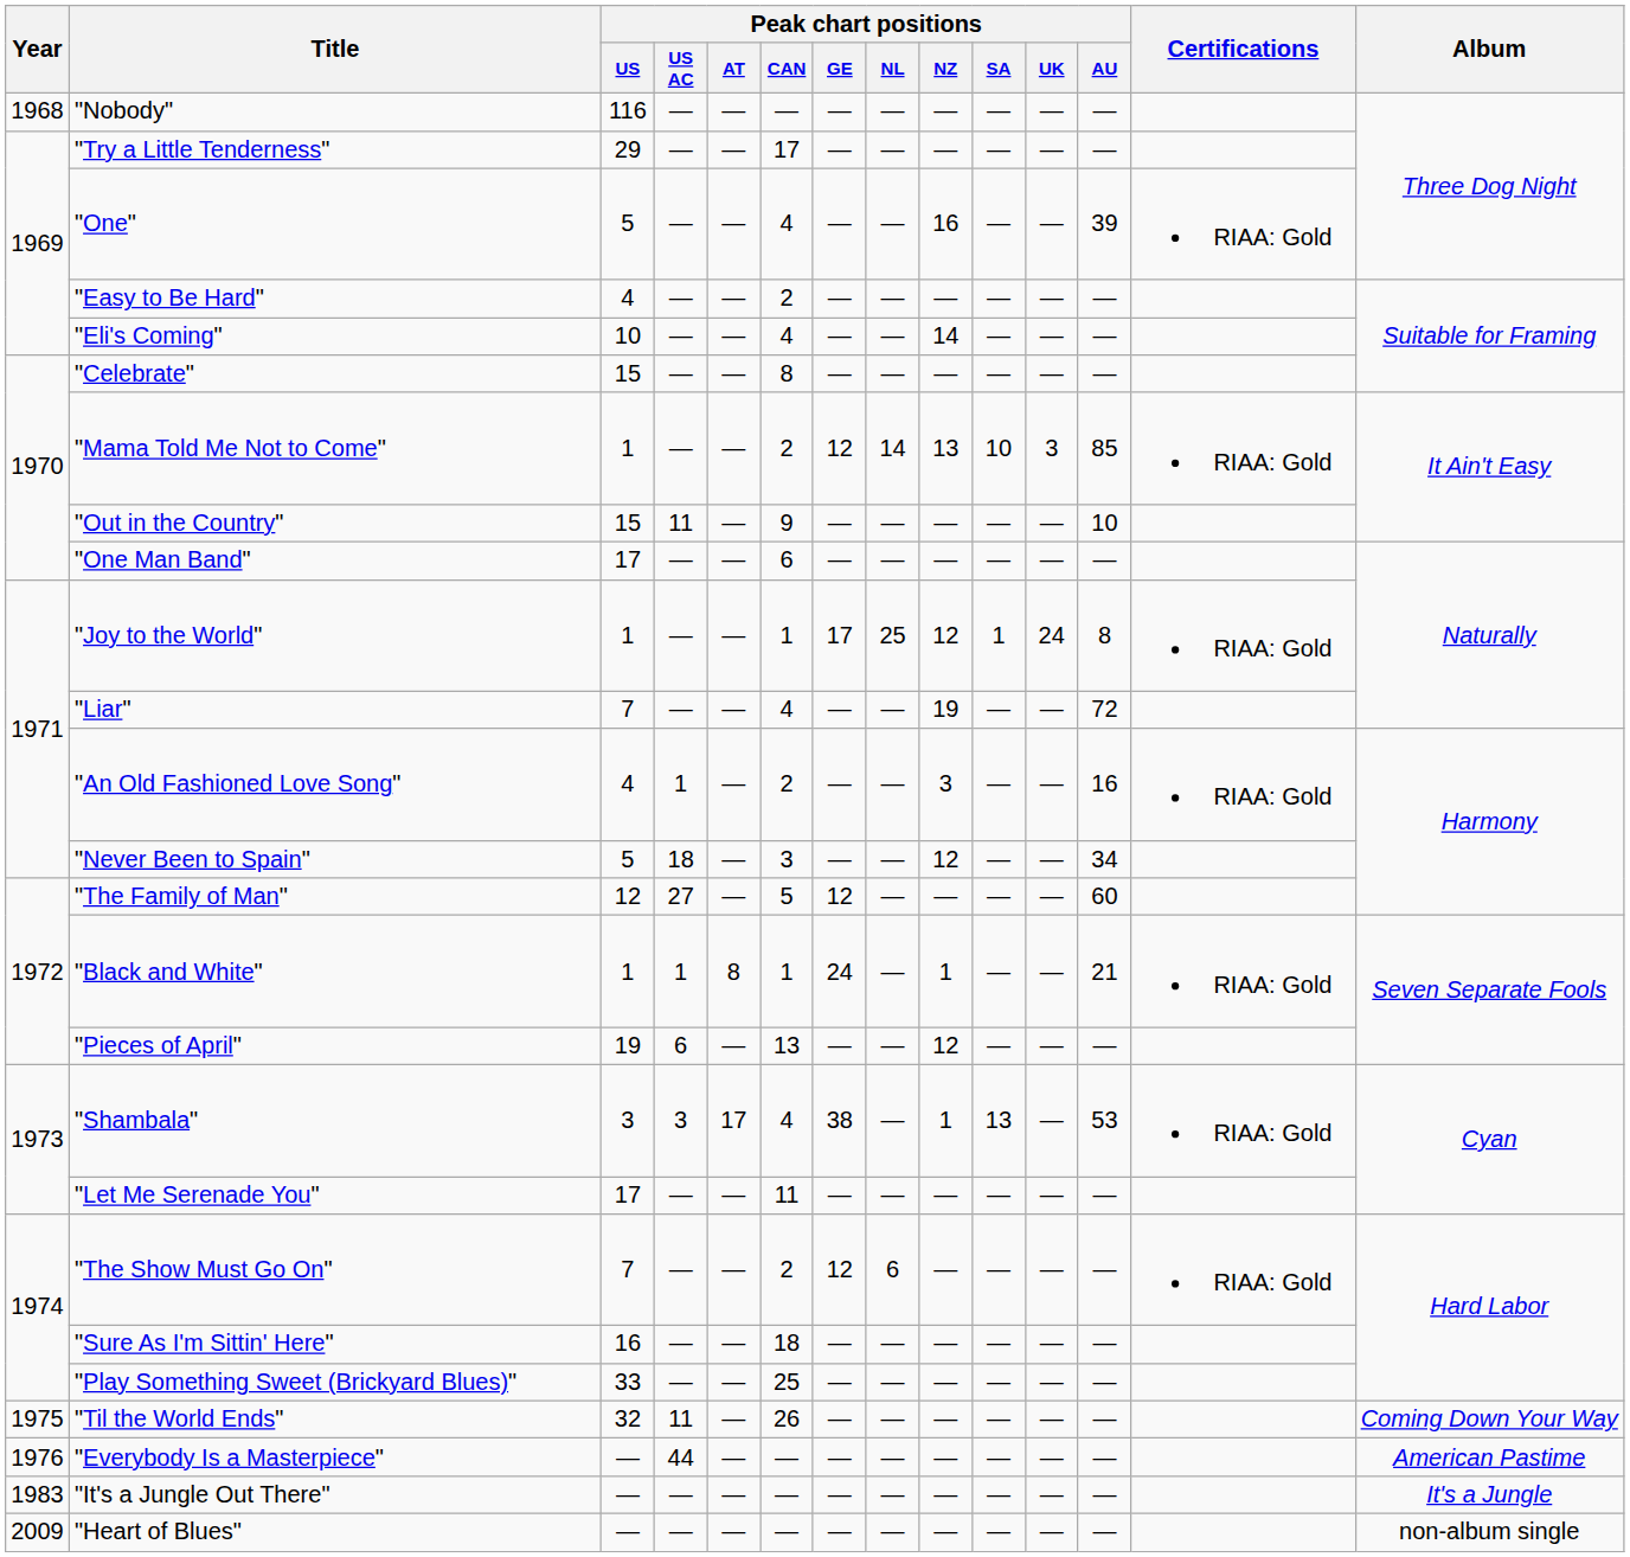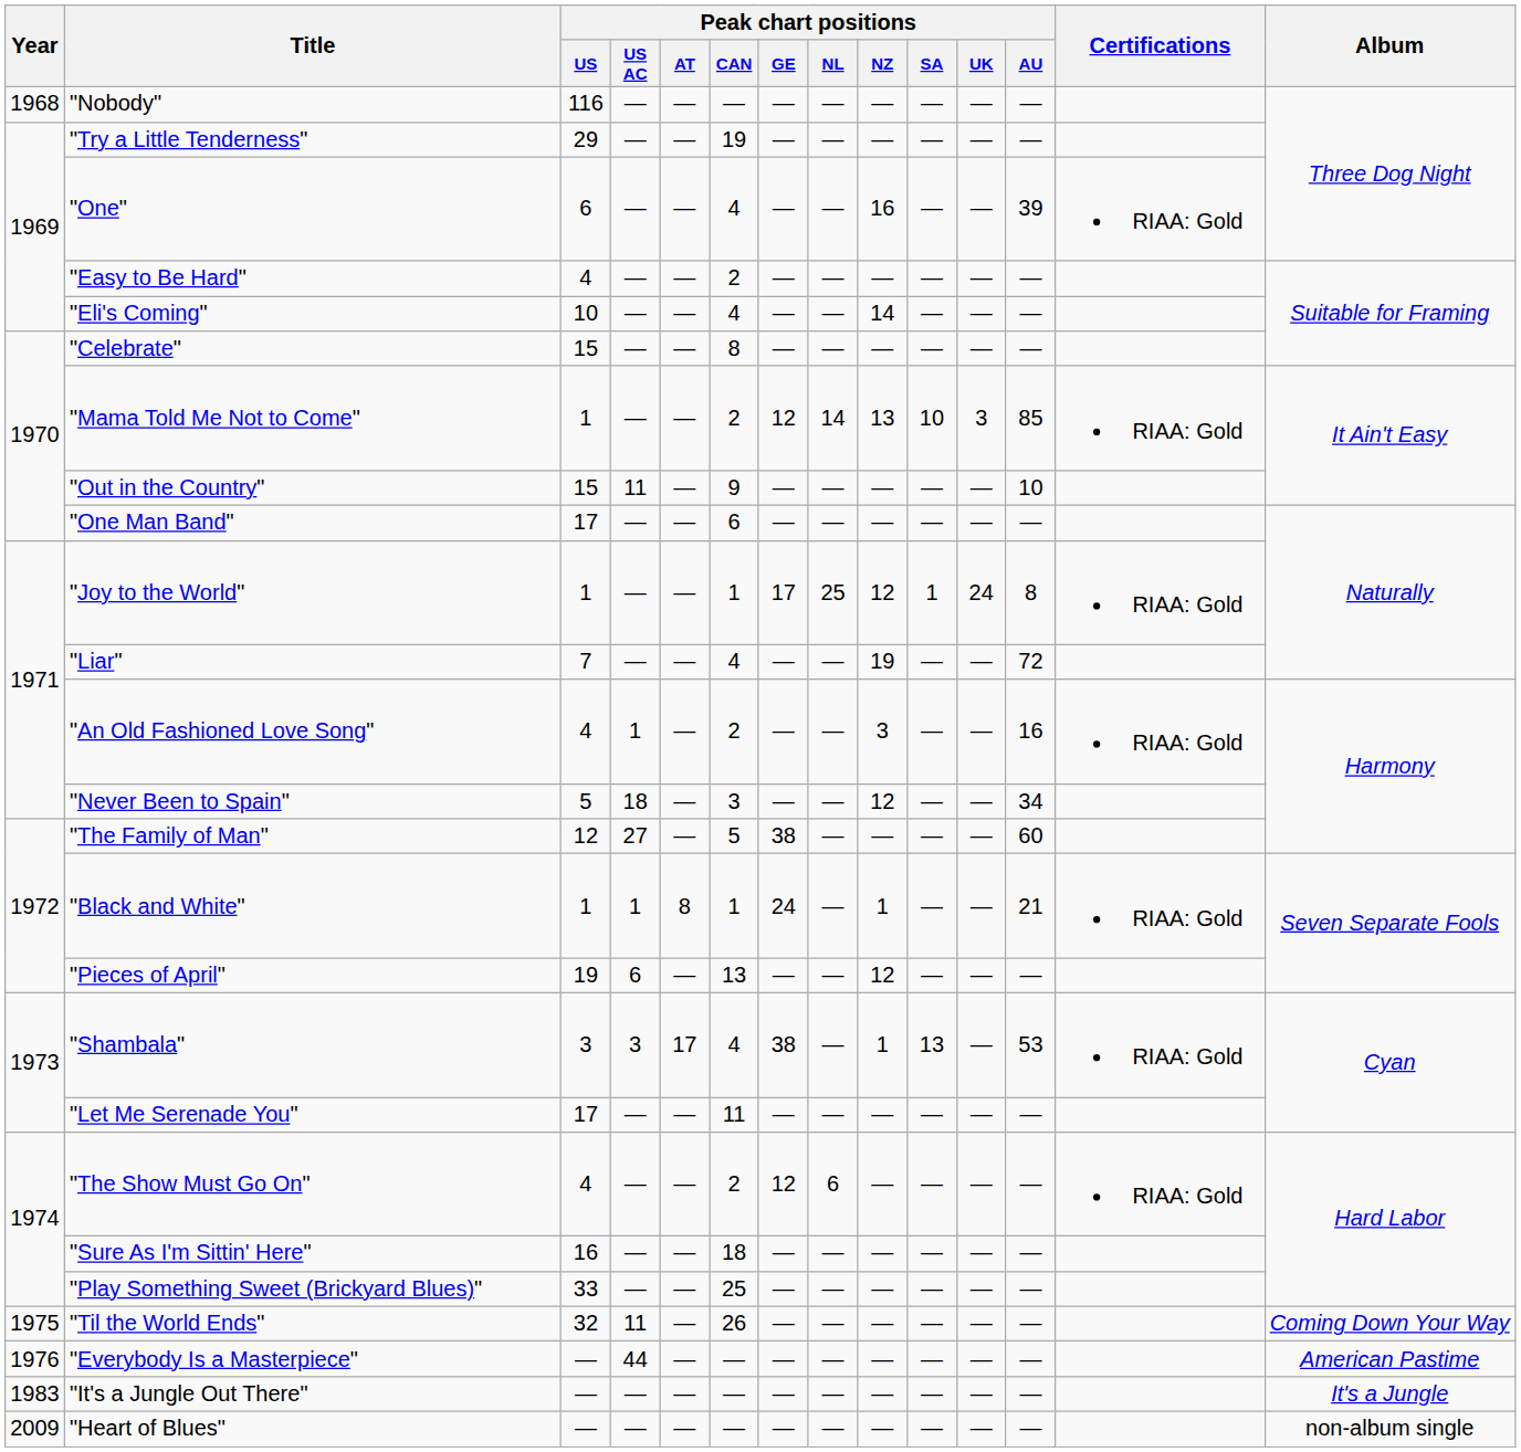"Try a Little Tenderness" | Peak chart positions / CAN: 17 -> 19
"One" | Peak chart positions / US: 5 -> 6
"The Family of Man" | Peak chart positions / GE: 12 -> 38
"The Show Must Go On" | Peak chart positions / US: 7 -> 4
